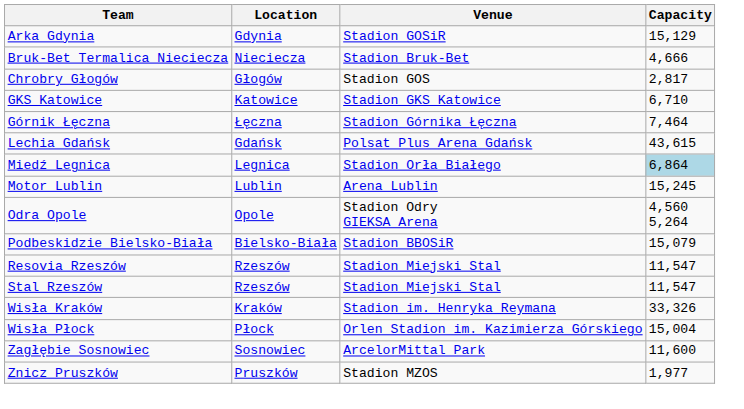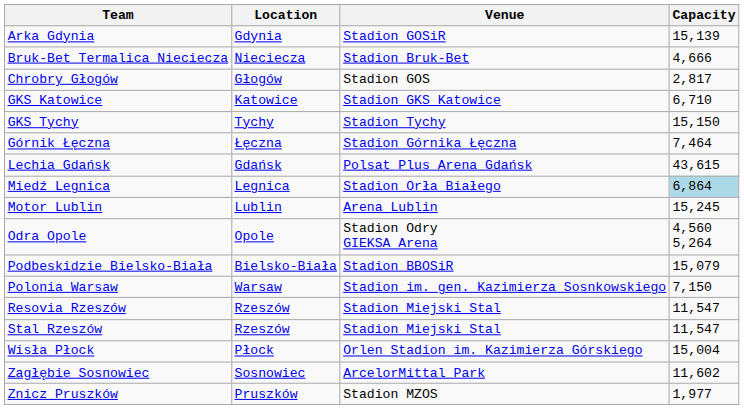Arka Gdynia | Capacity: 15,129 -> 15,139
+ row: GKS Tychy | Tychy | Stadion Tychy | 15,150
+ row: Polonia Warsaw | Warsaw | Stadion im. gen. Kazimierza Sosnkowskiego | 7,150
- row: Wisła Kraków | Kraków | Stadion im. Henryka Reymana | 33,326
Zagłębie Sosnowiec | Capacity: 11,600 -> 11,602
